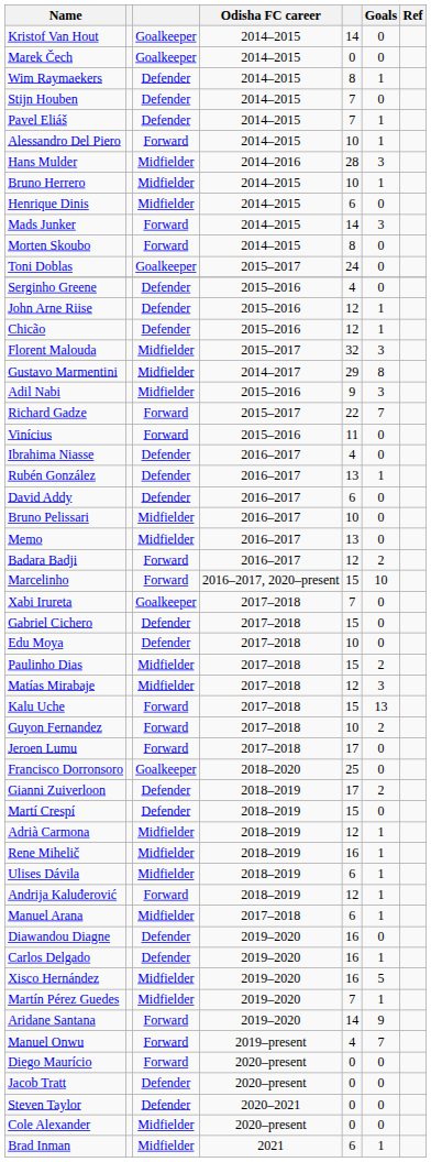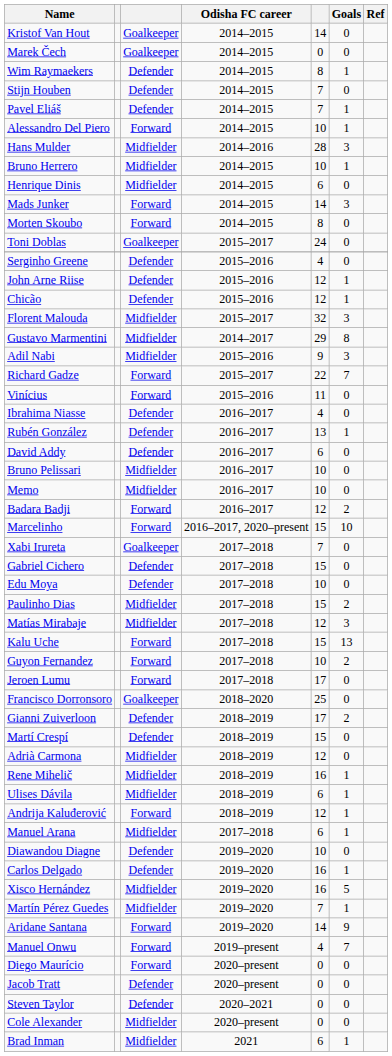Memo | column 5: 13 -> 10
Adrià Carmona | Goals: 1 -> 0
Diawandou Diagne | column 5: 16 -> 10
